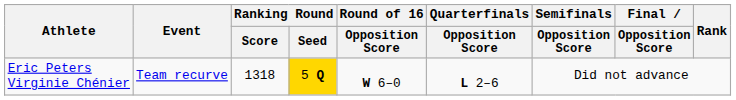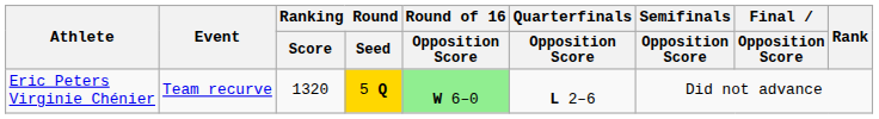Eric Peters Virginie Chénier | Ranking Round / Score: 1318 -> 1320
Eric Peters Virginie Chénier | Round of 16 / Opposition Score: no background -> lightgreen background
